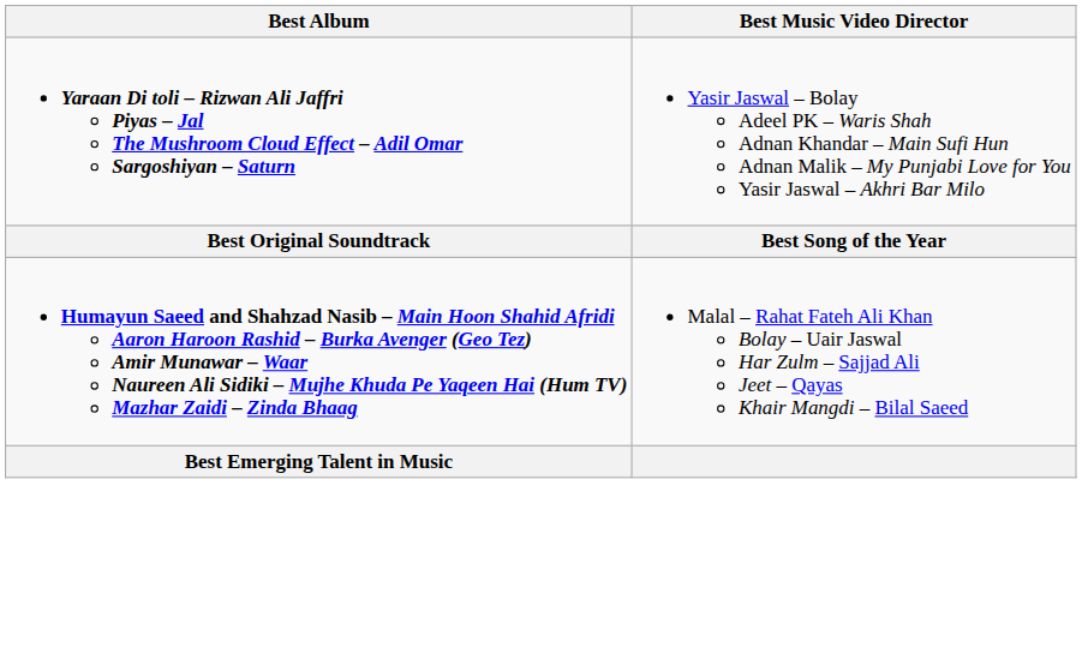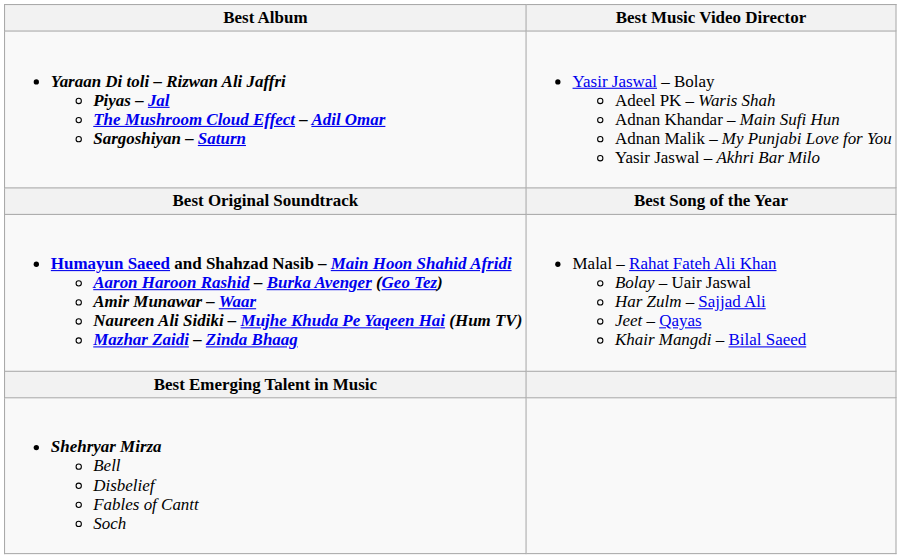+ row: Shehryar Mirza Bell Disbelief Fables of Cantt Soch
